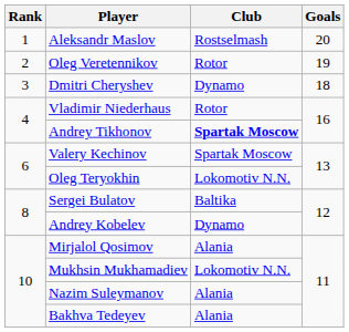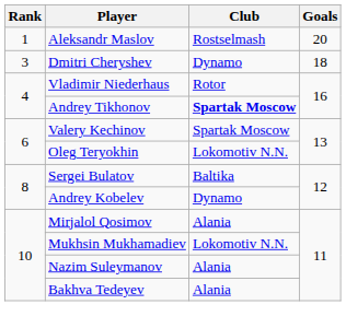- row: 2 | Oleg Veretennikov | Rotor | 19
